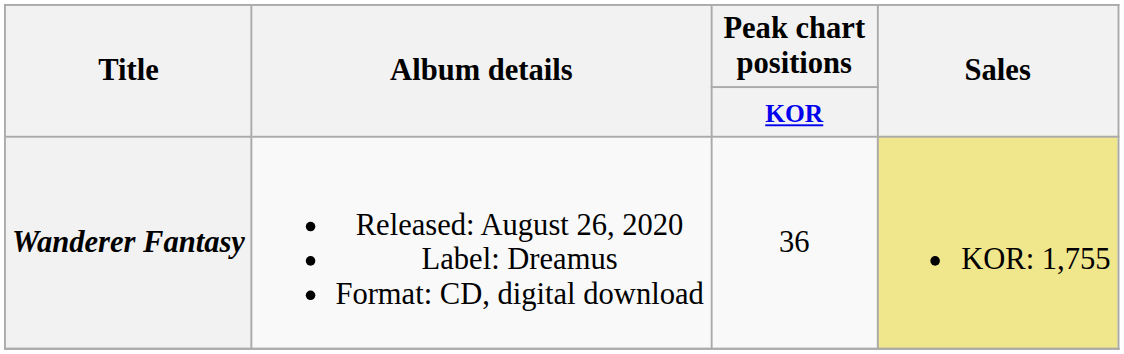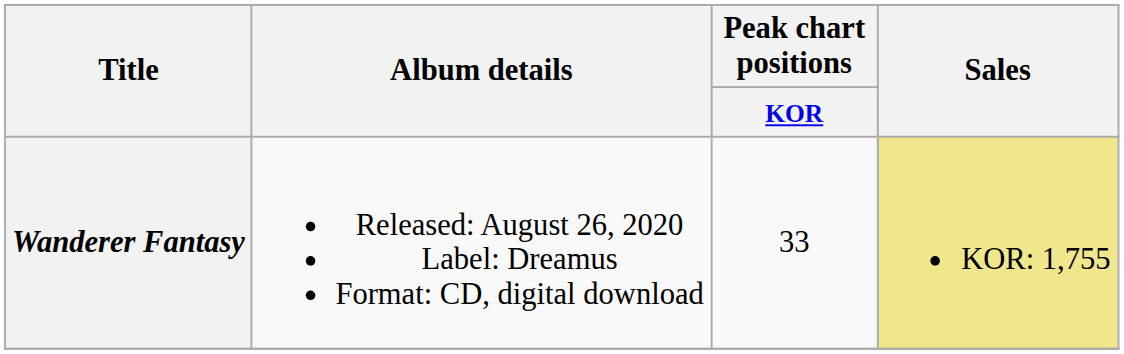Wanderer Fantasy | Peak chart positions / KOR: 36 -> 33
